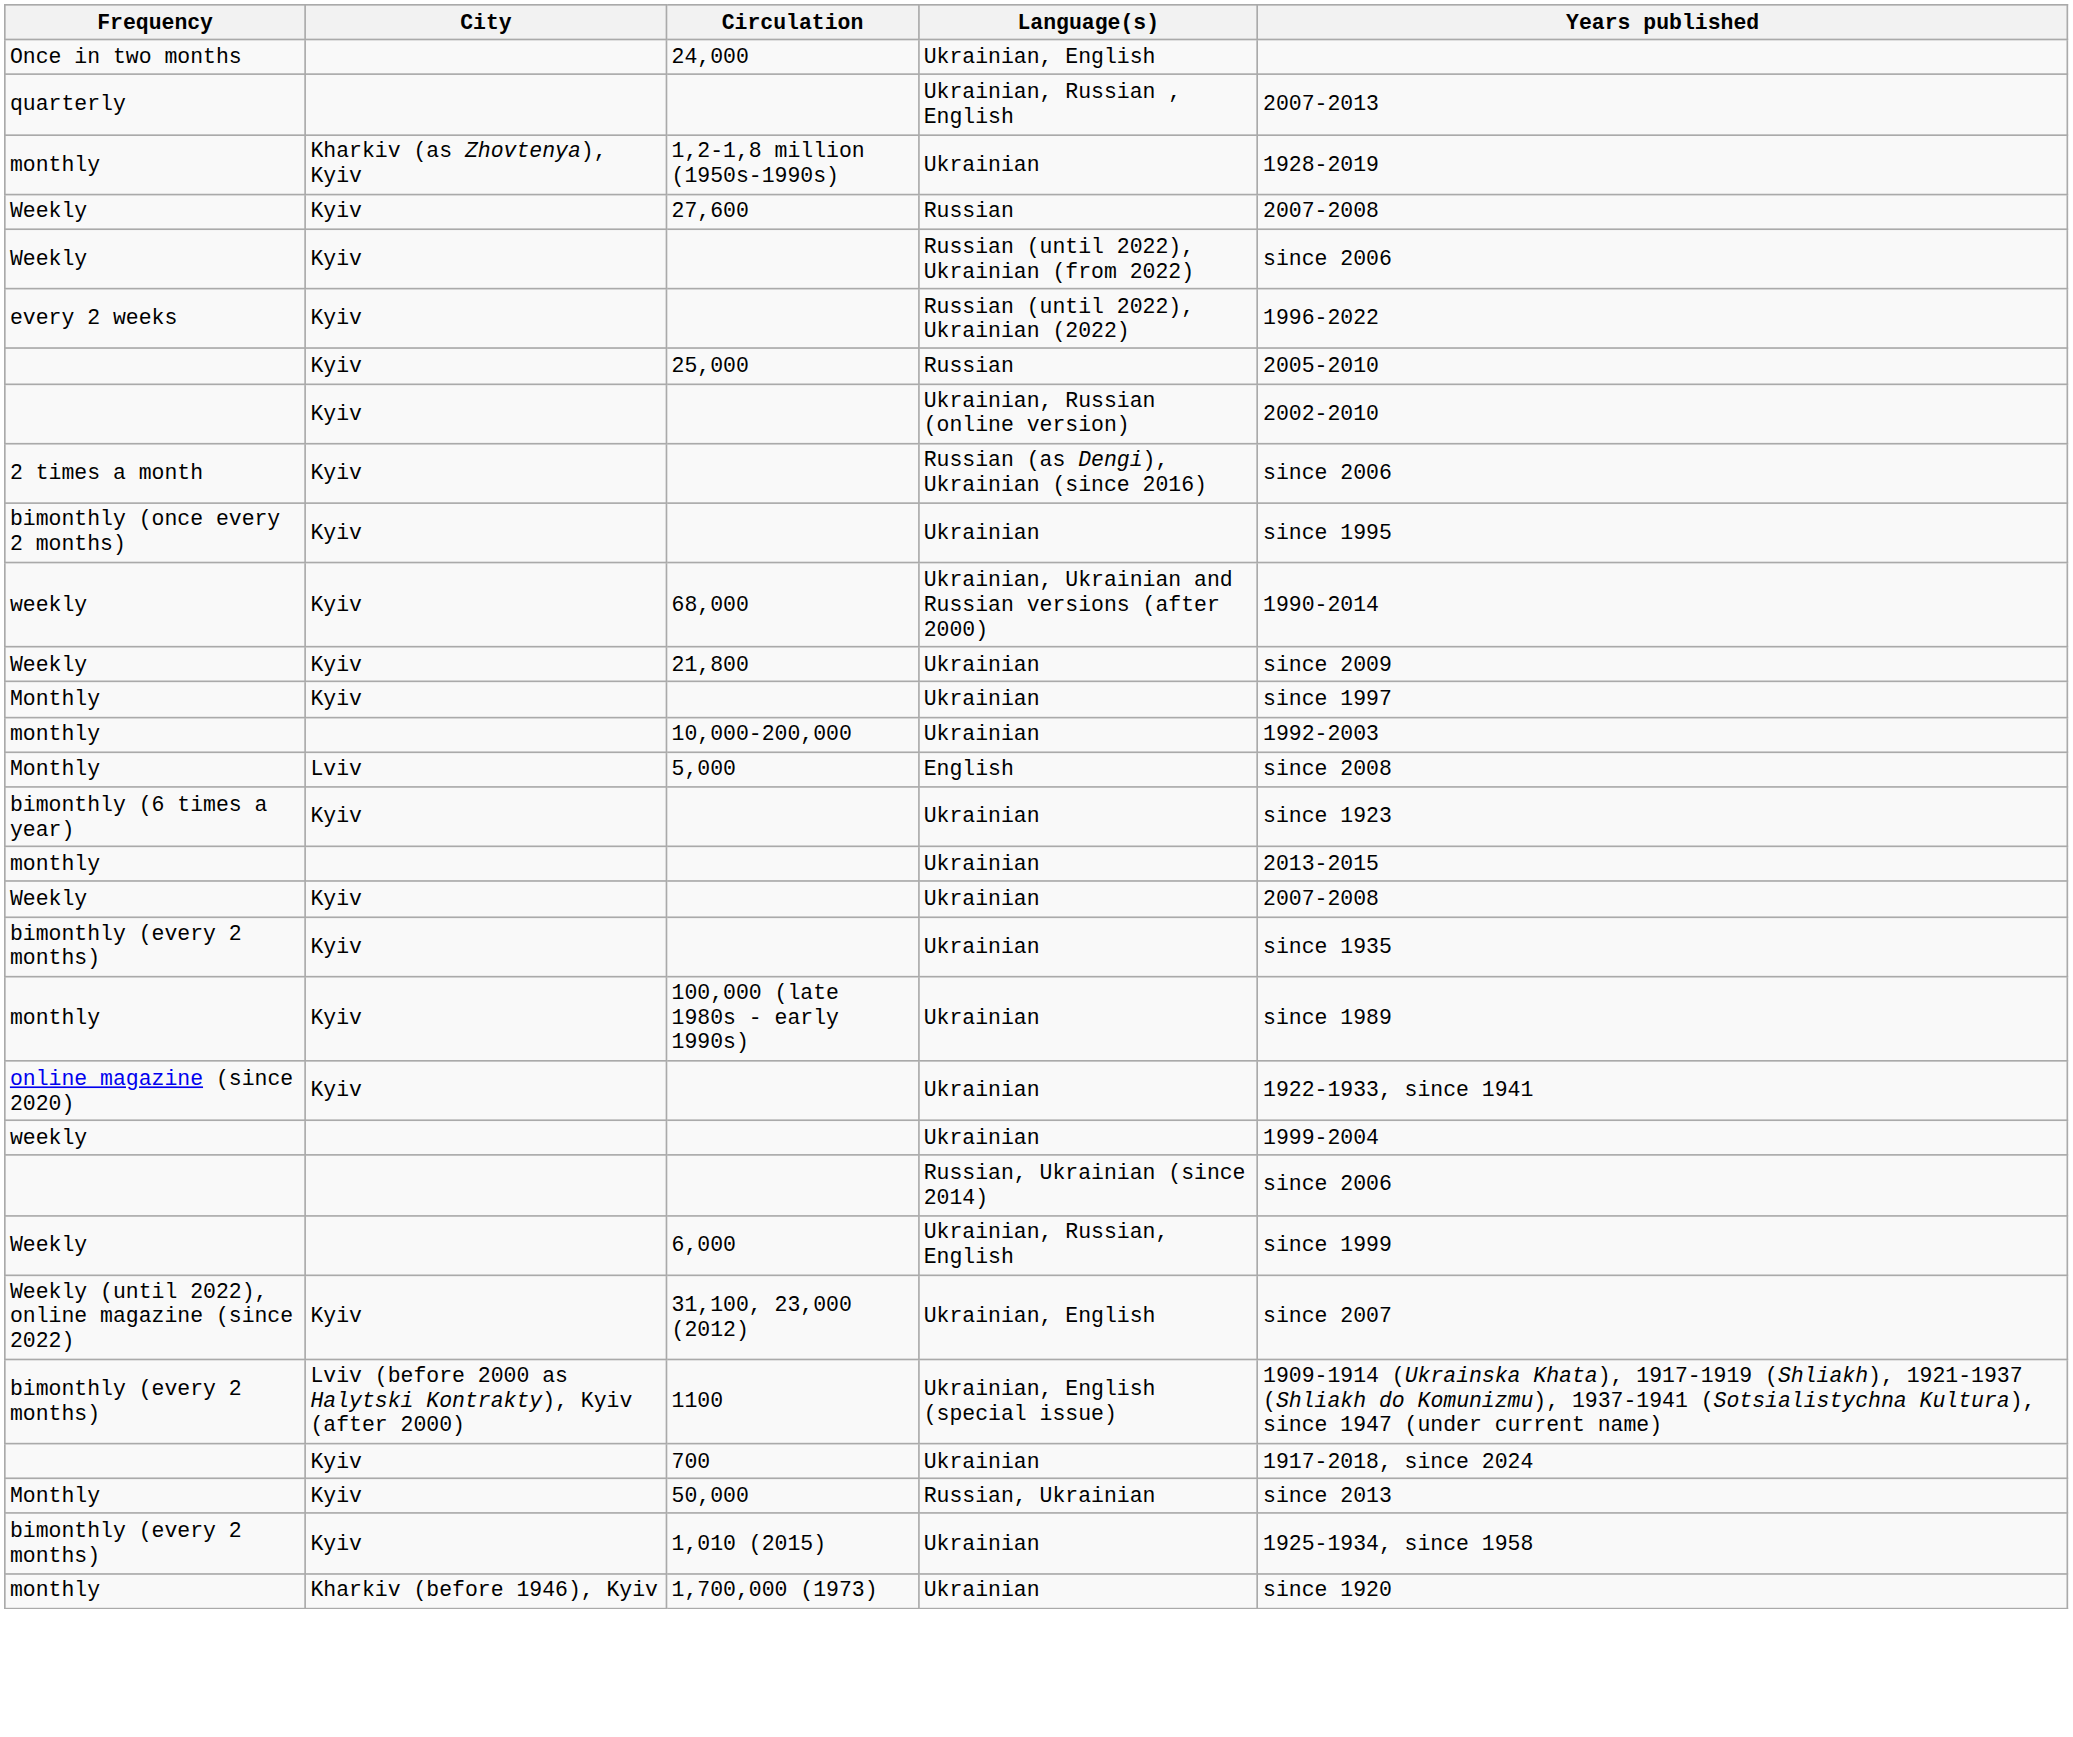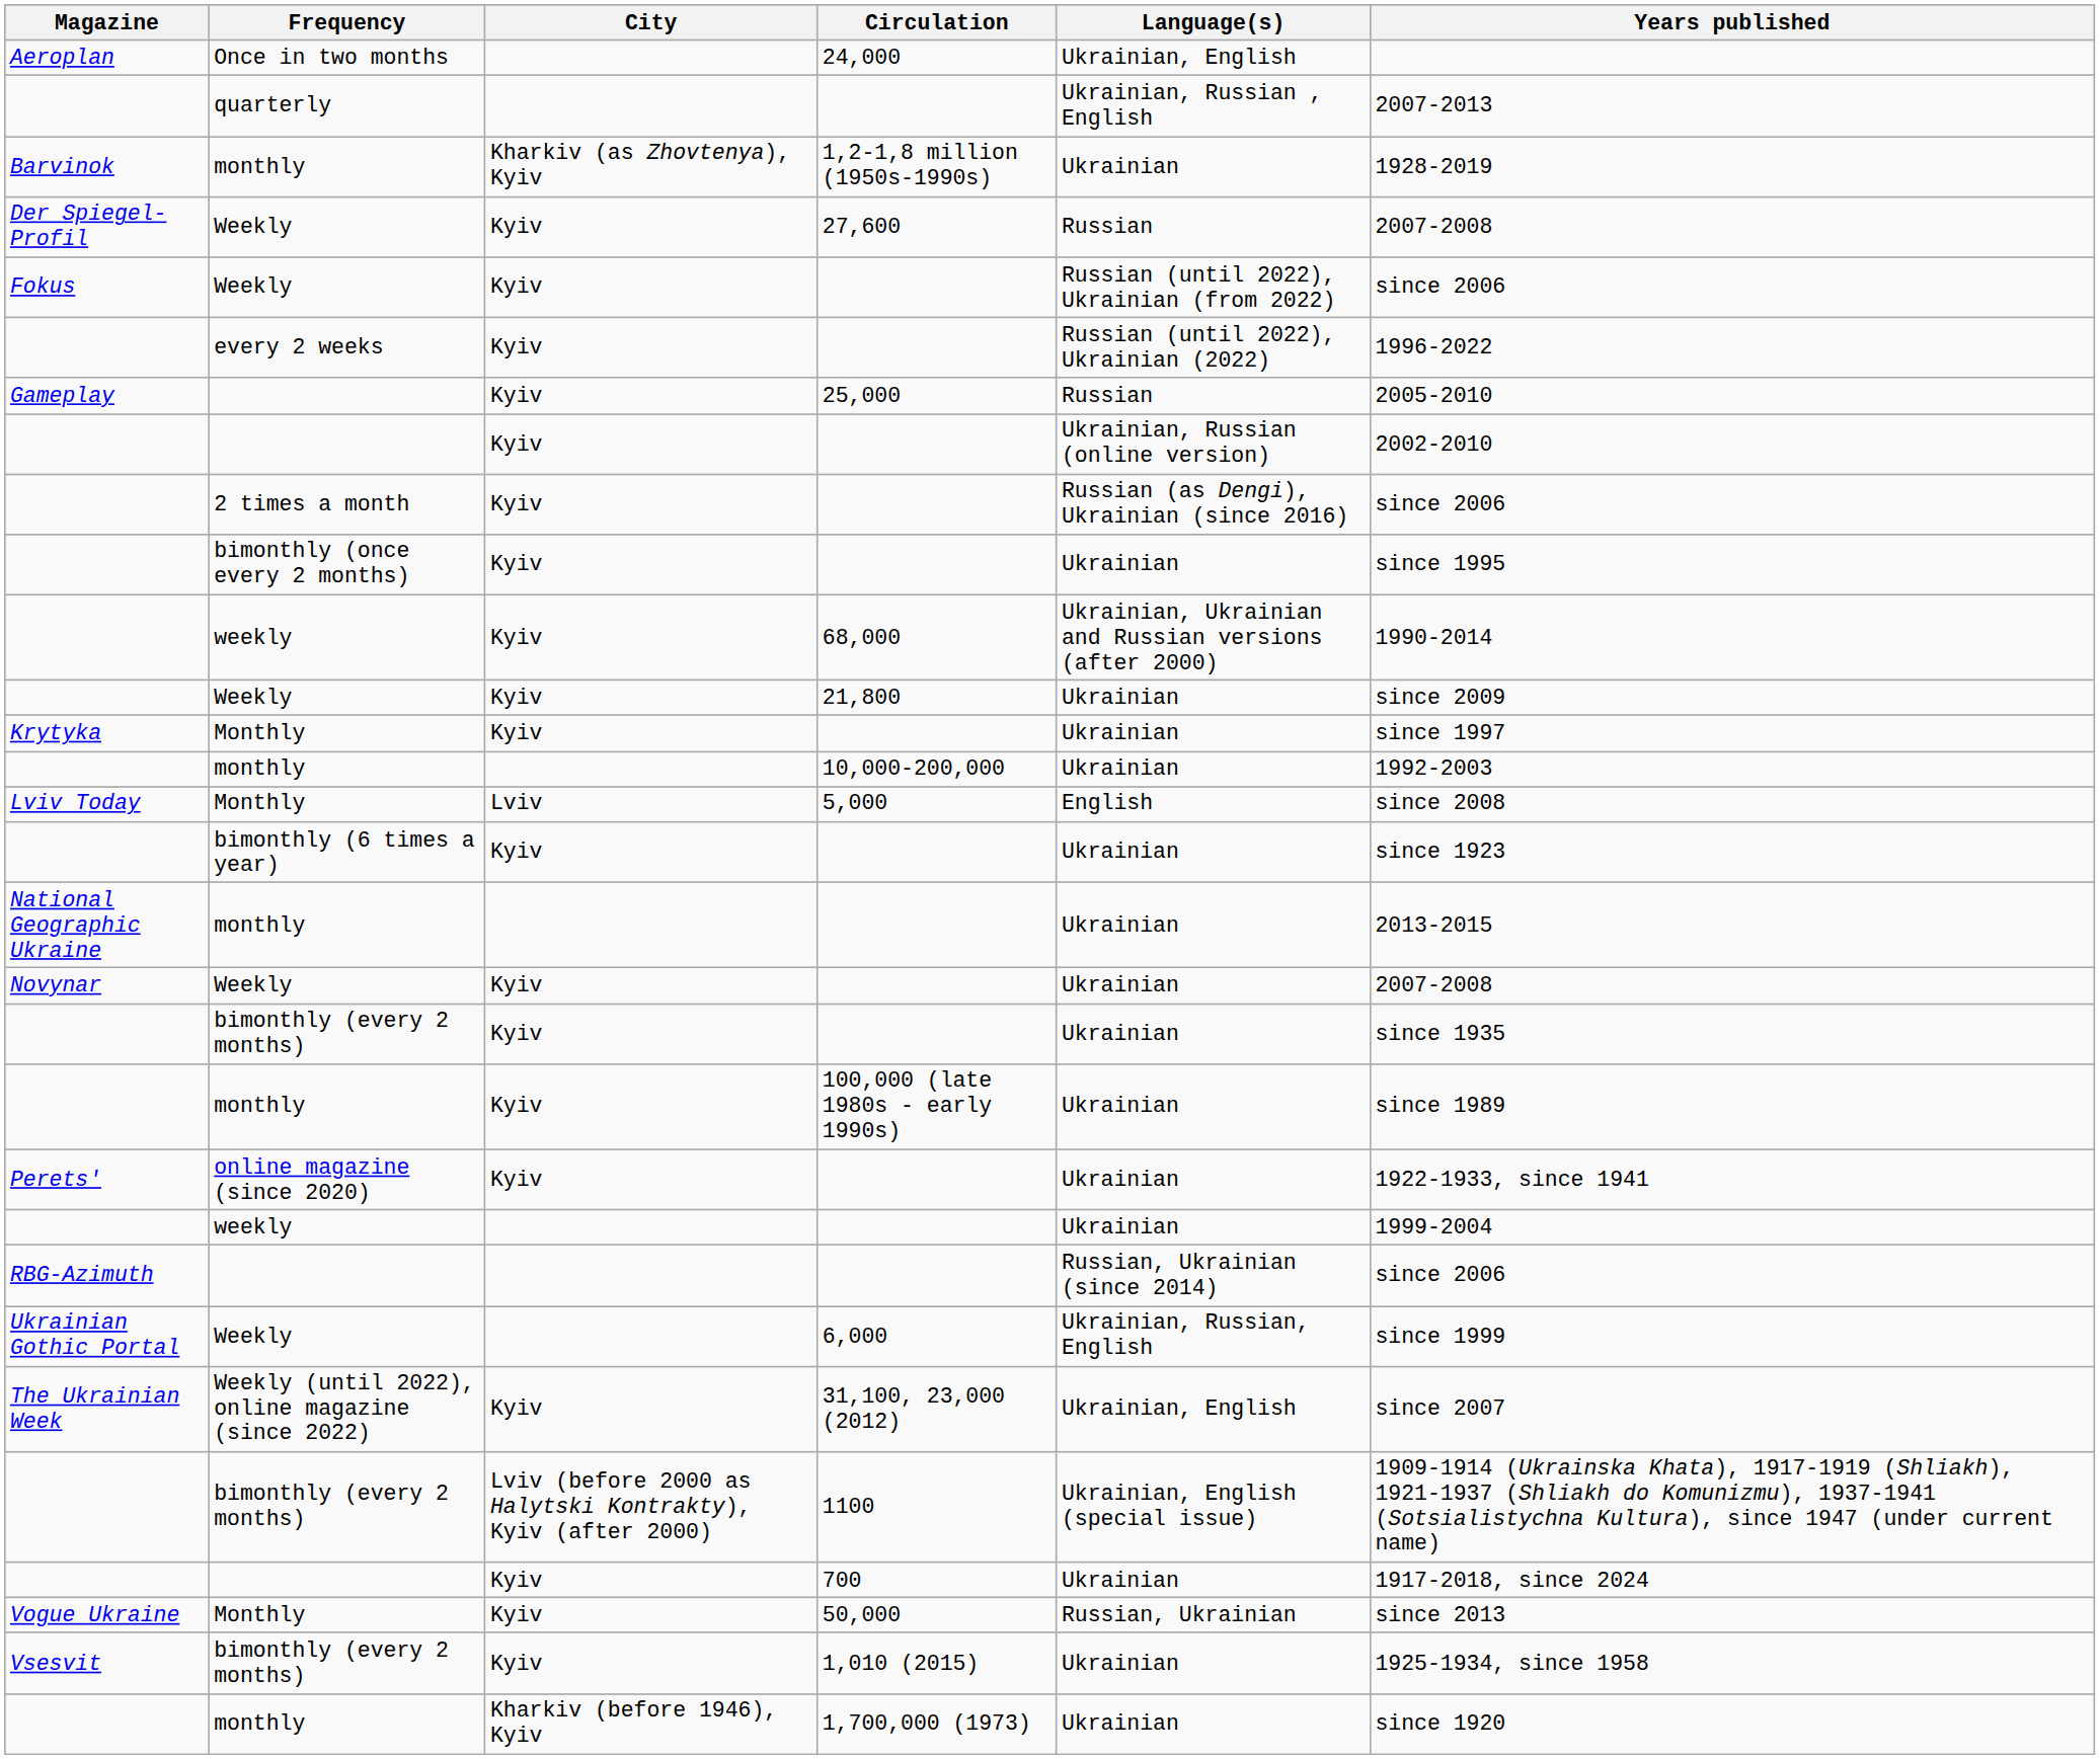+ column: Magazine | Aeroplan | Barvinok | Der Spiegel-Profil | Fokus | Gameplay | Krytyka | Lviv Today | National Geographic Ukraine | Novynar | Perets' | RBG-Azimuth | Ukrainian Gothic Portal | The Ukrainian Week | Vogue Ukraine | Vsesvit
